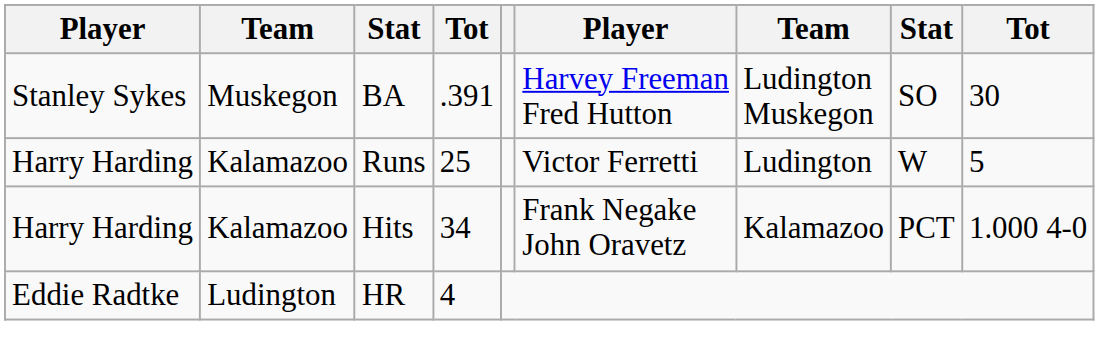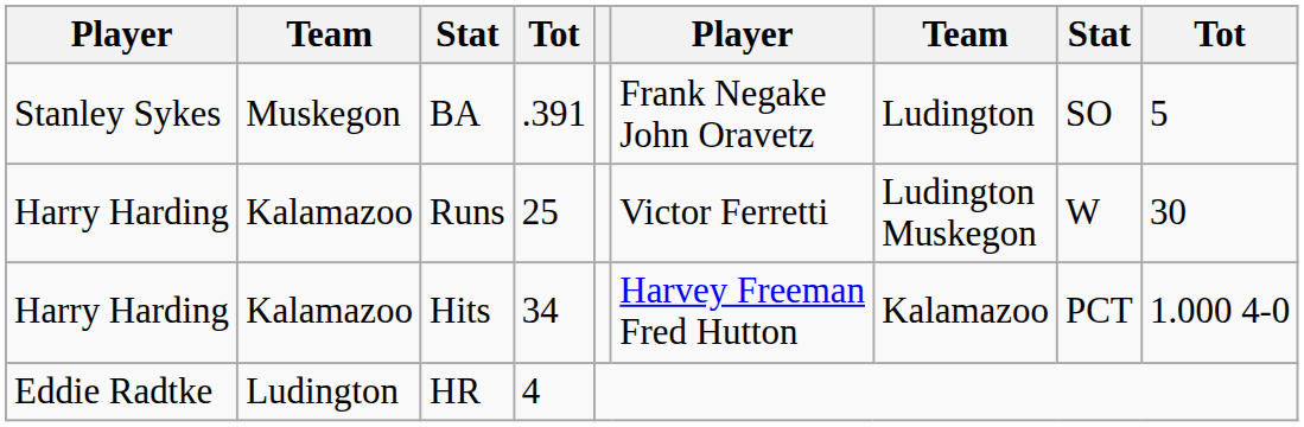BA | column 6: Harvey Freeman Fred Hutton -> Frank Negake John Oravetz
BA | column 7: Ludington Muskegon -> Ludington
BA | column 9: 30 -> 5
Runs | column 7: Ludington -> Ludington Muskegon
Runs | column 9: 5 -> 30
Hits | column 6: Frank Negake John Oravetz -> Harvey Freeman Fred Hutton
